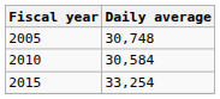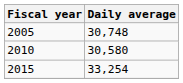2010 | Daily average: 30,584 -> 30,580
